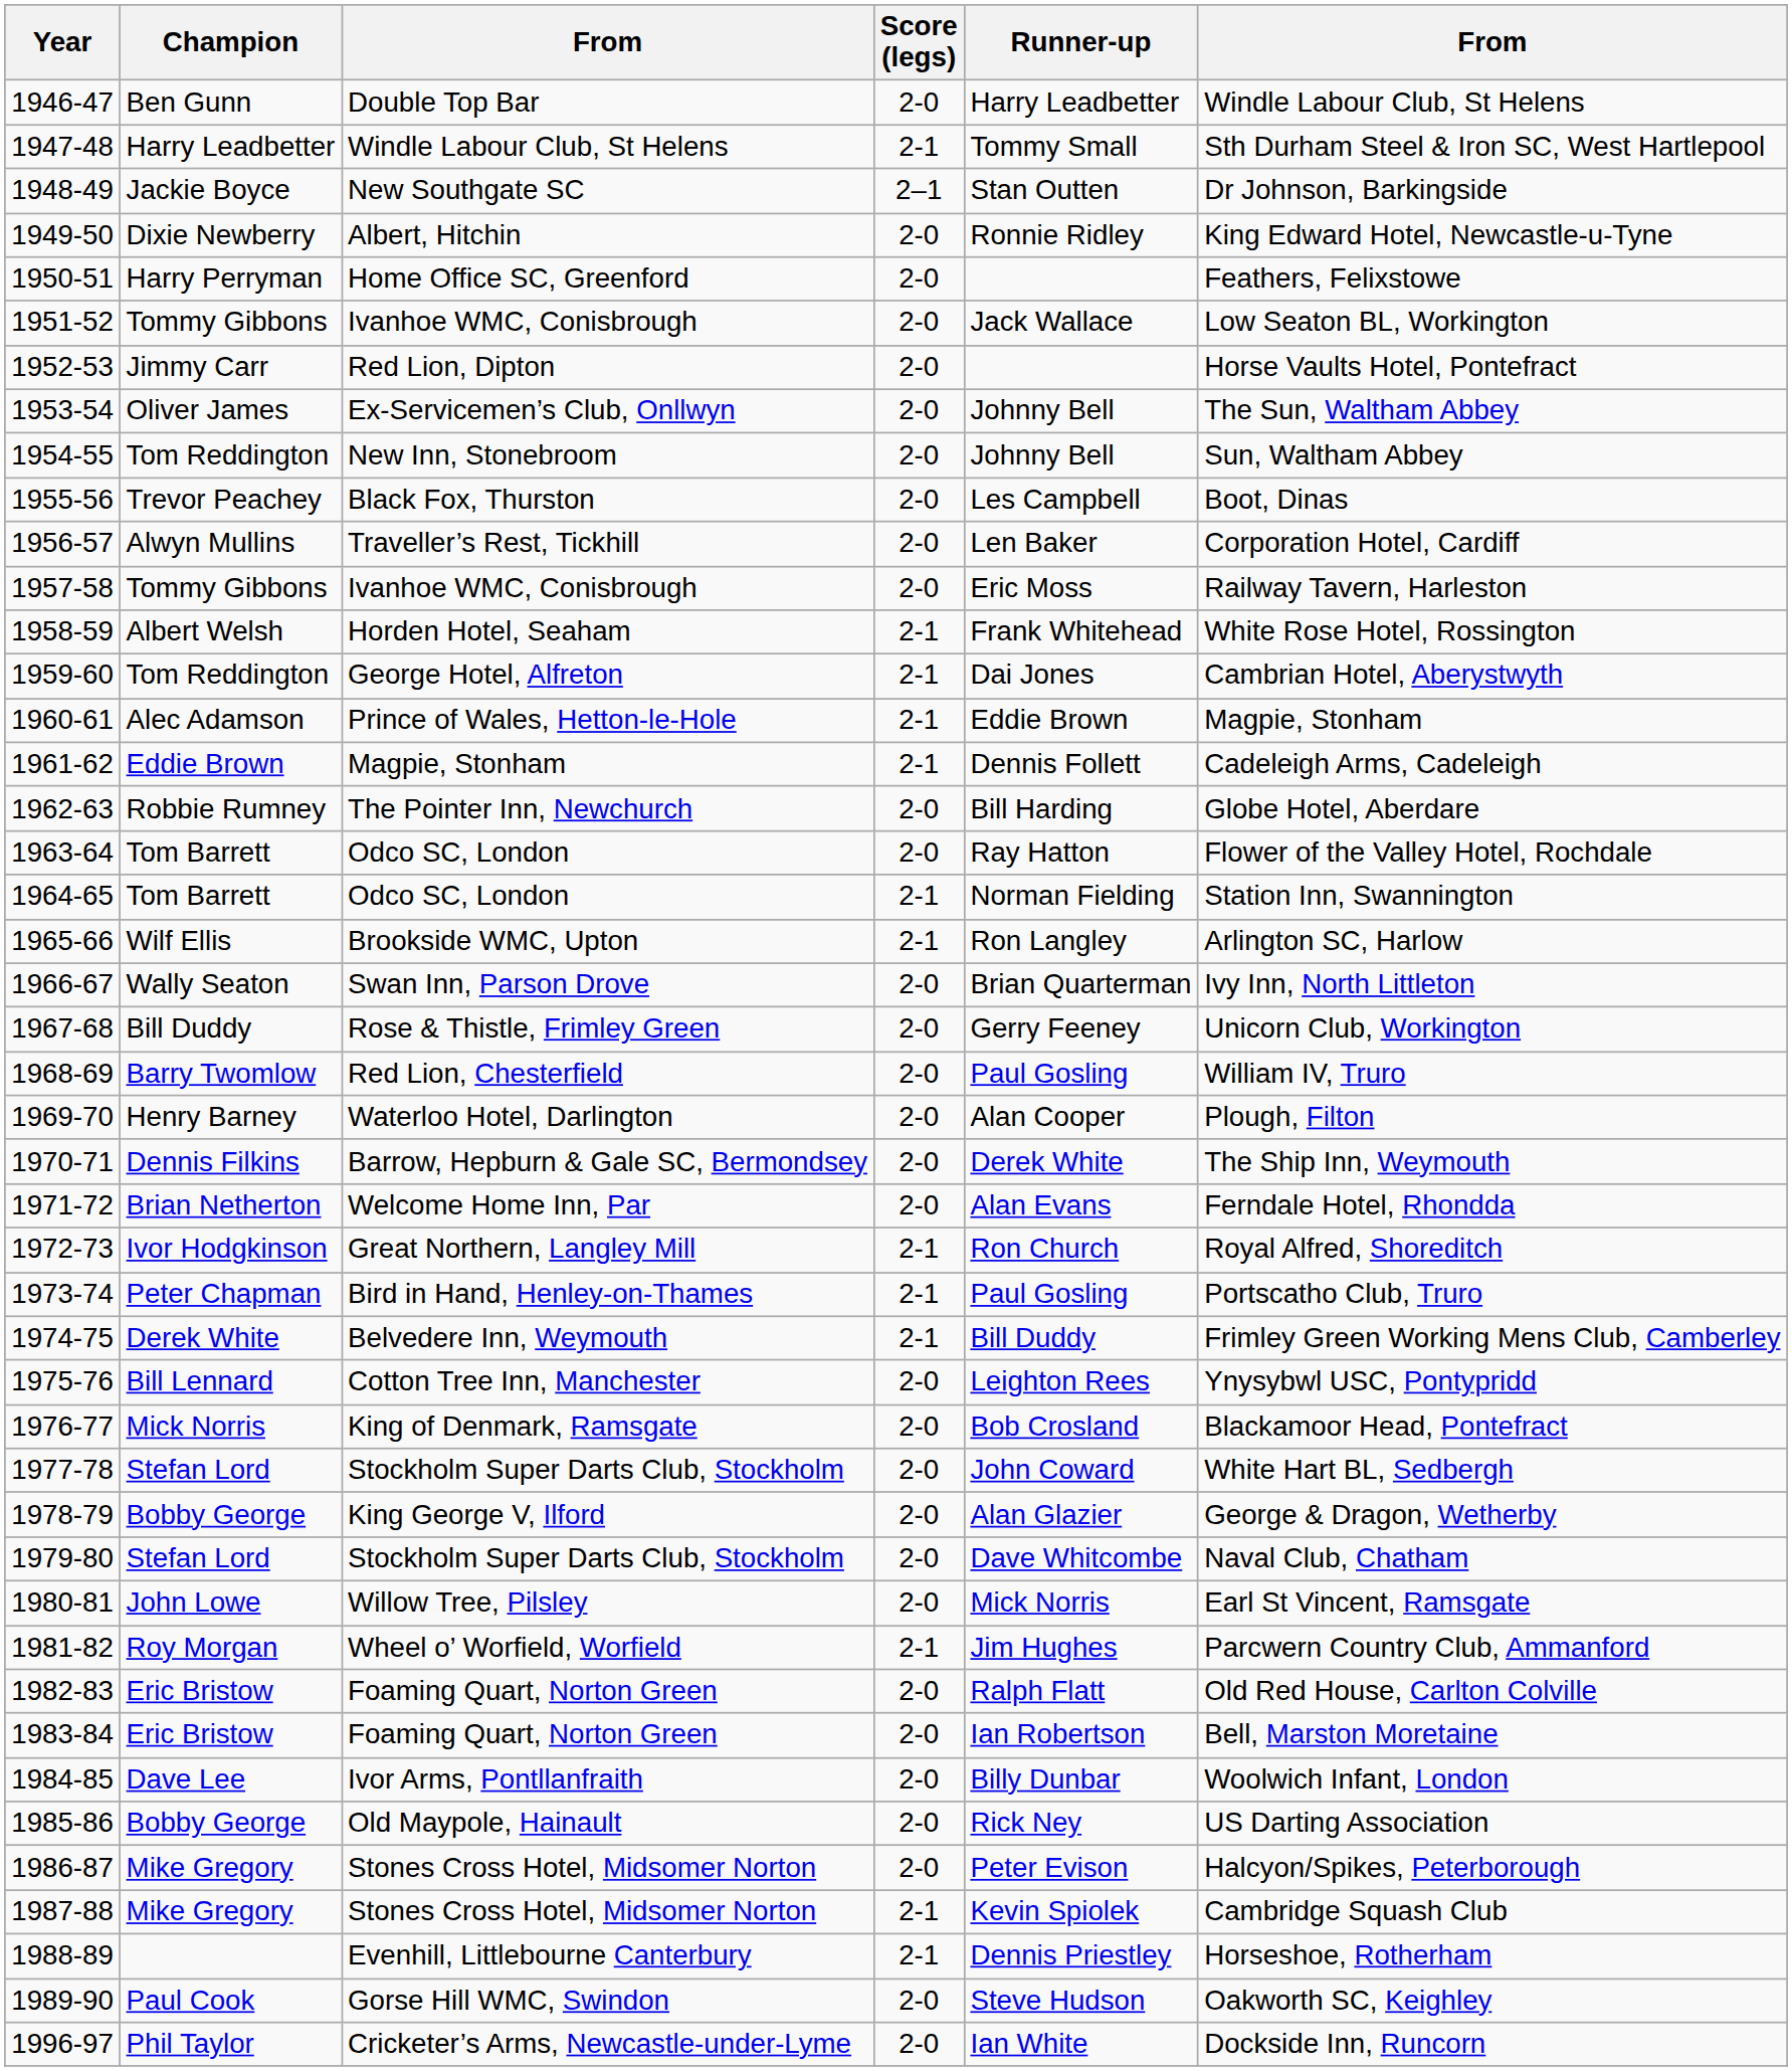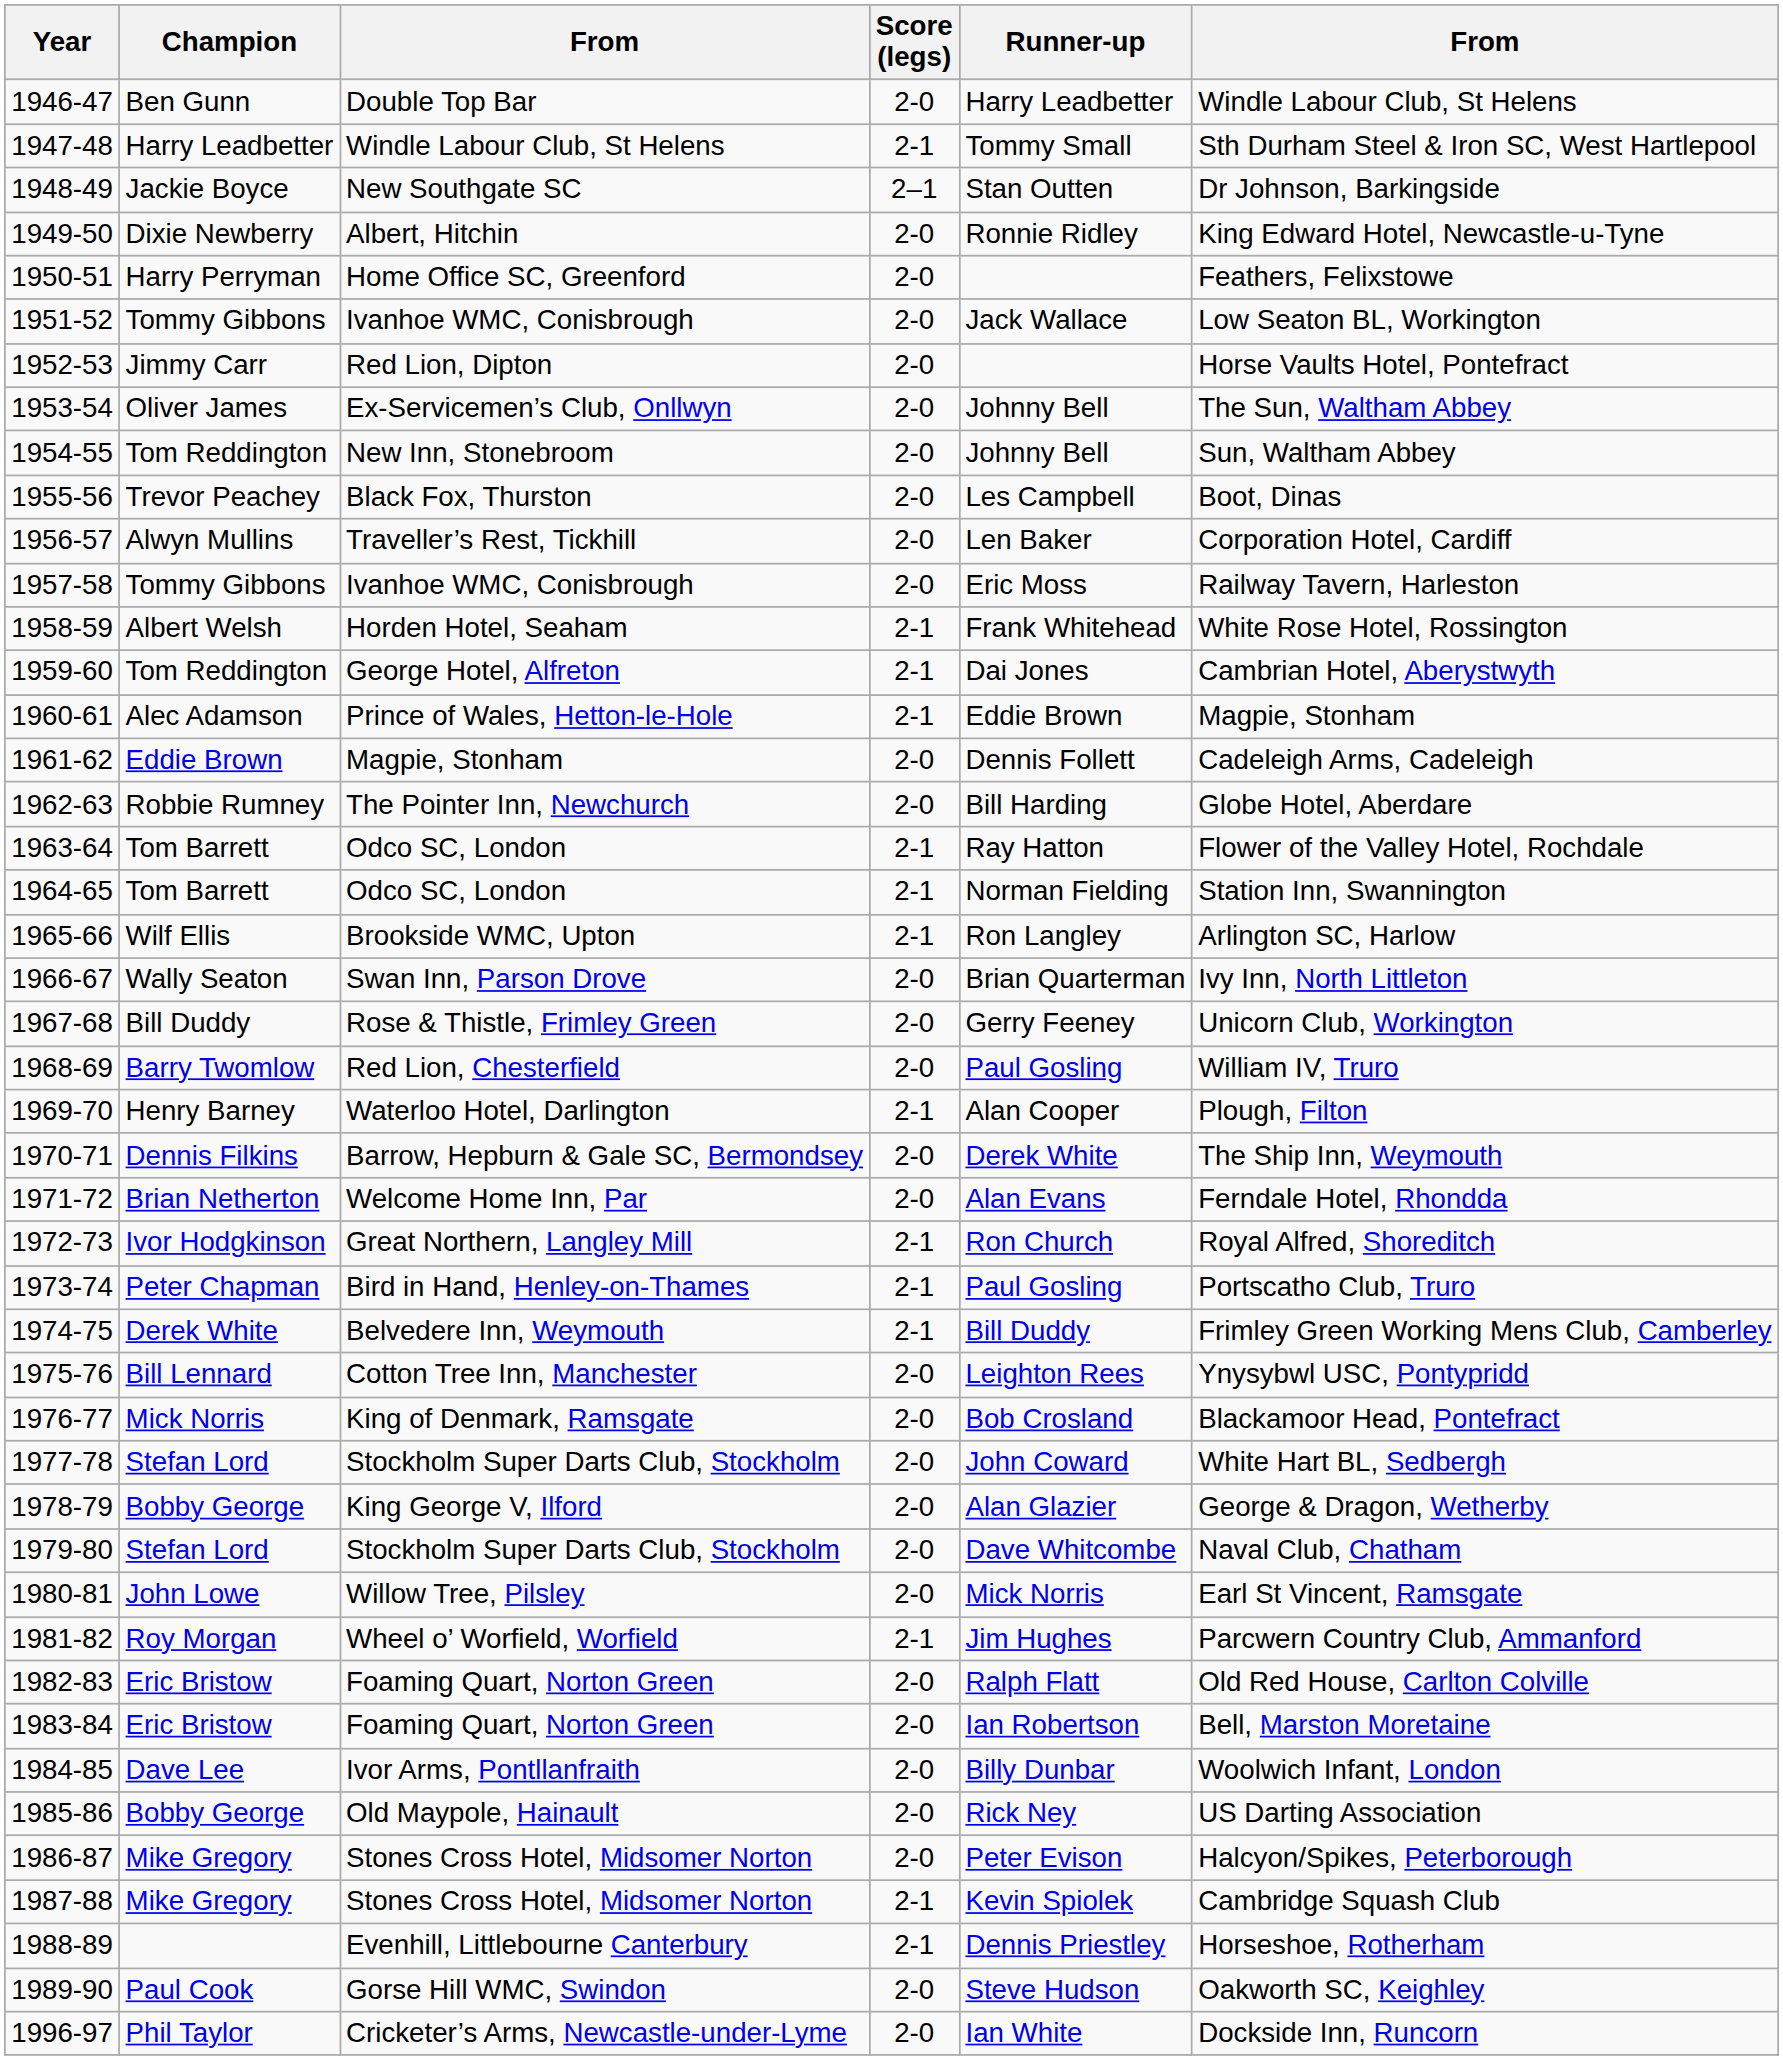1961-62 | Score (legs): 2-1 -> 2-0
1963-64 | Score (legs): 2-0 -> 2-1
1969-70 | Score (legs): 2-0 -> 2-1
